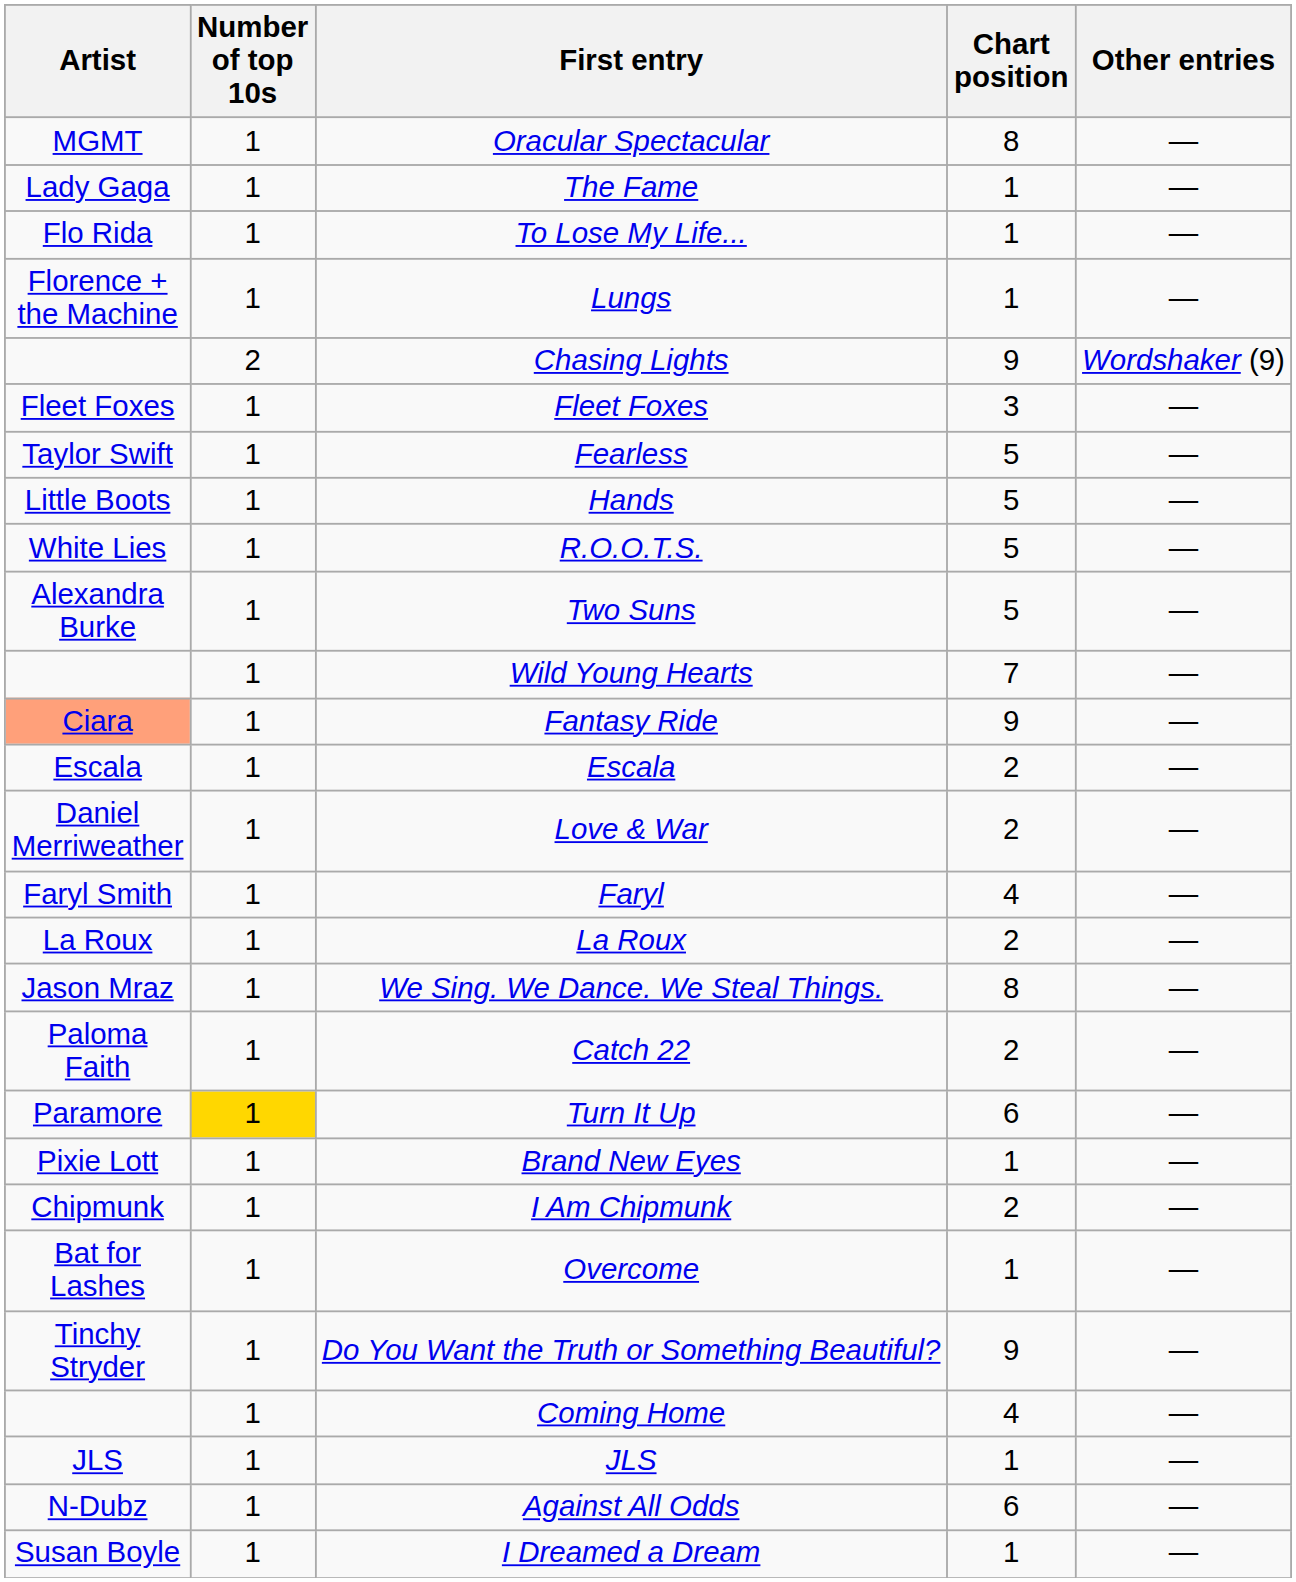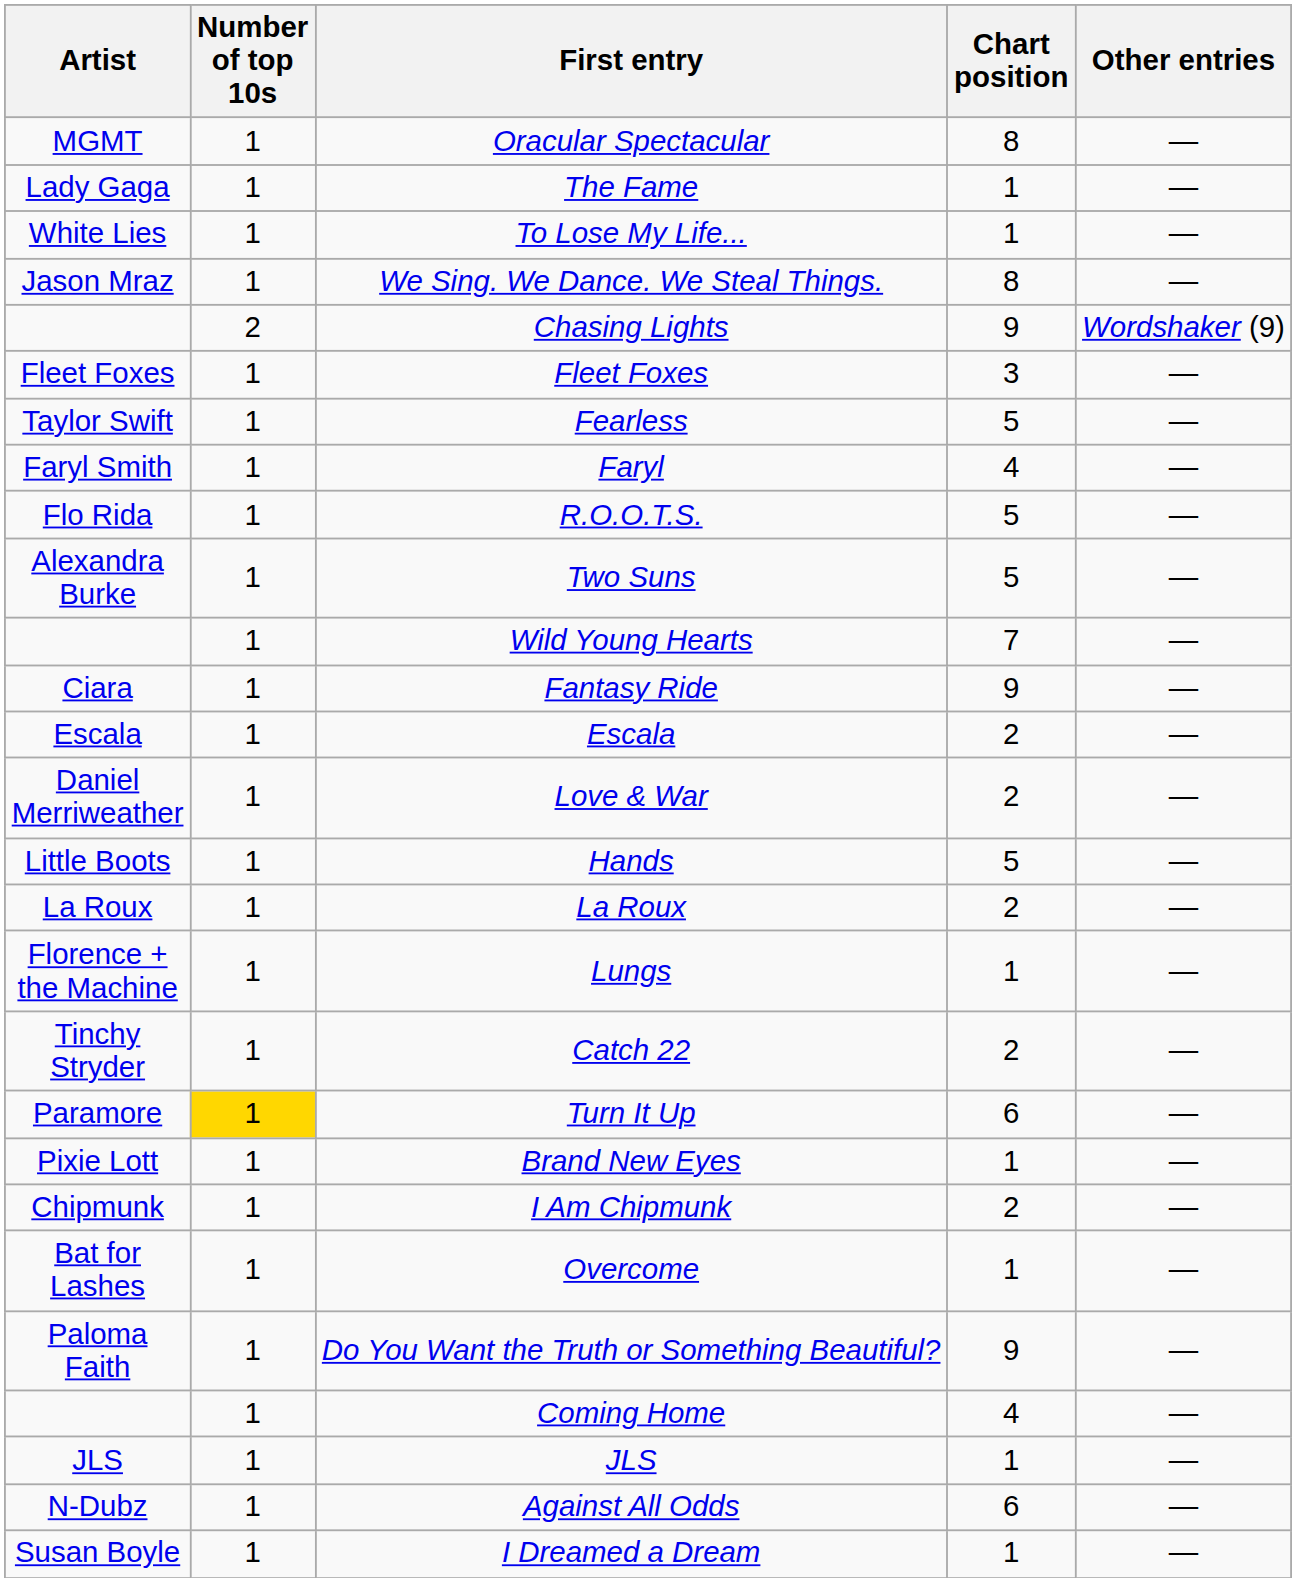To Lose My Life... | Artist: Flo Rida -> White Lies
rows swapped: We Sing. We Dance. We Steal Things. <-> Lungs
rows swapped: Faryl <-> Hands
R.O.O.T.S. | Artist: White Lies -> Flo Rida
Fantasy Ride | Artist: lightsalmon background -> no background
Catch 22 | Artist: Paloma Faith -> Tinchy Stryder
Do You Want the Truth or Something Beautiful? | Artist: Tinchy Stryder -> Paloma Faith
